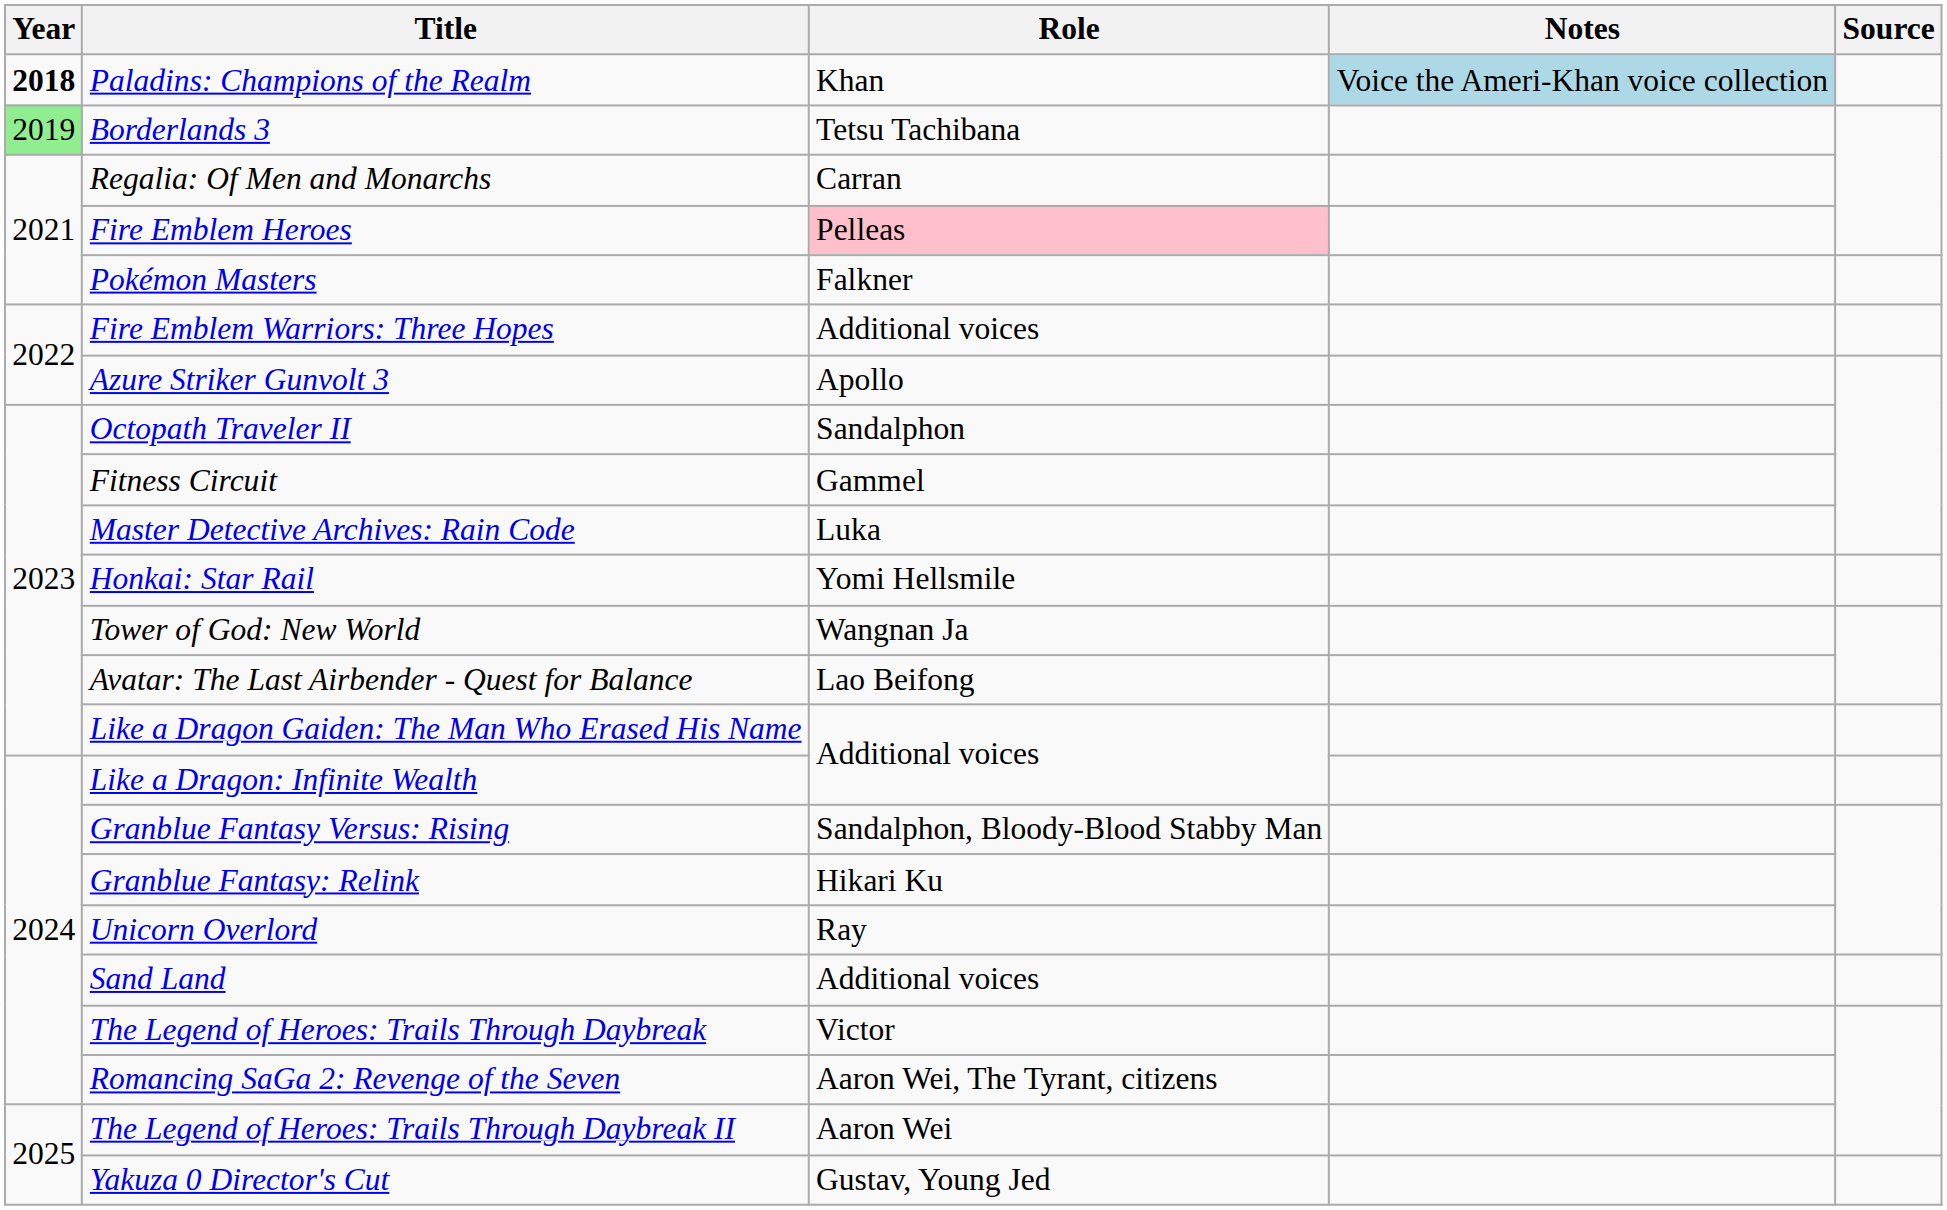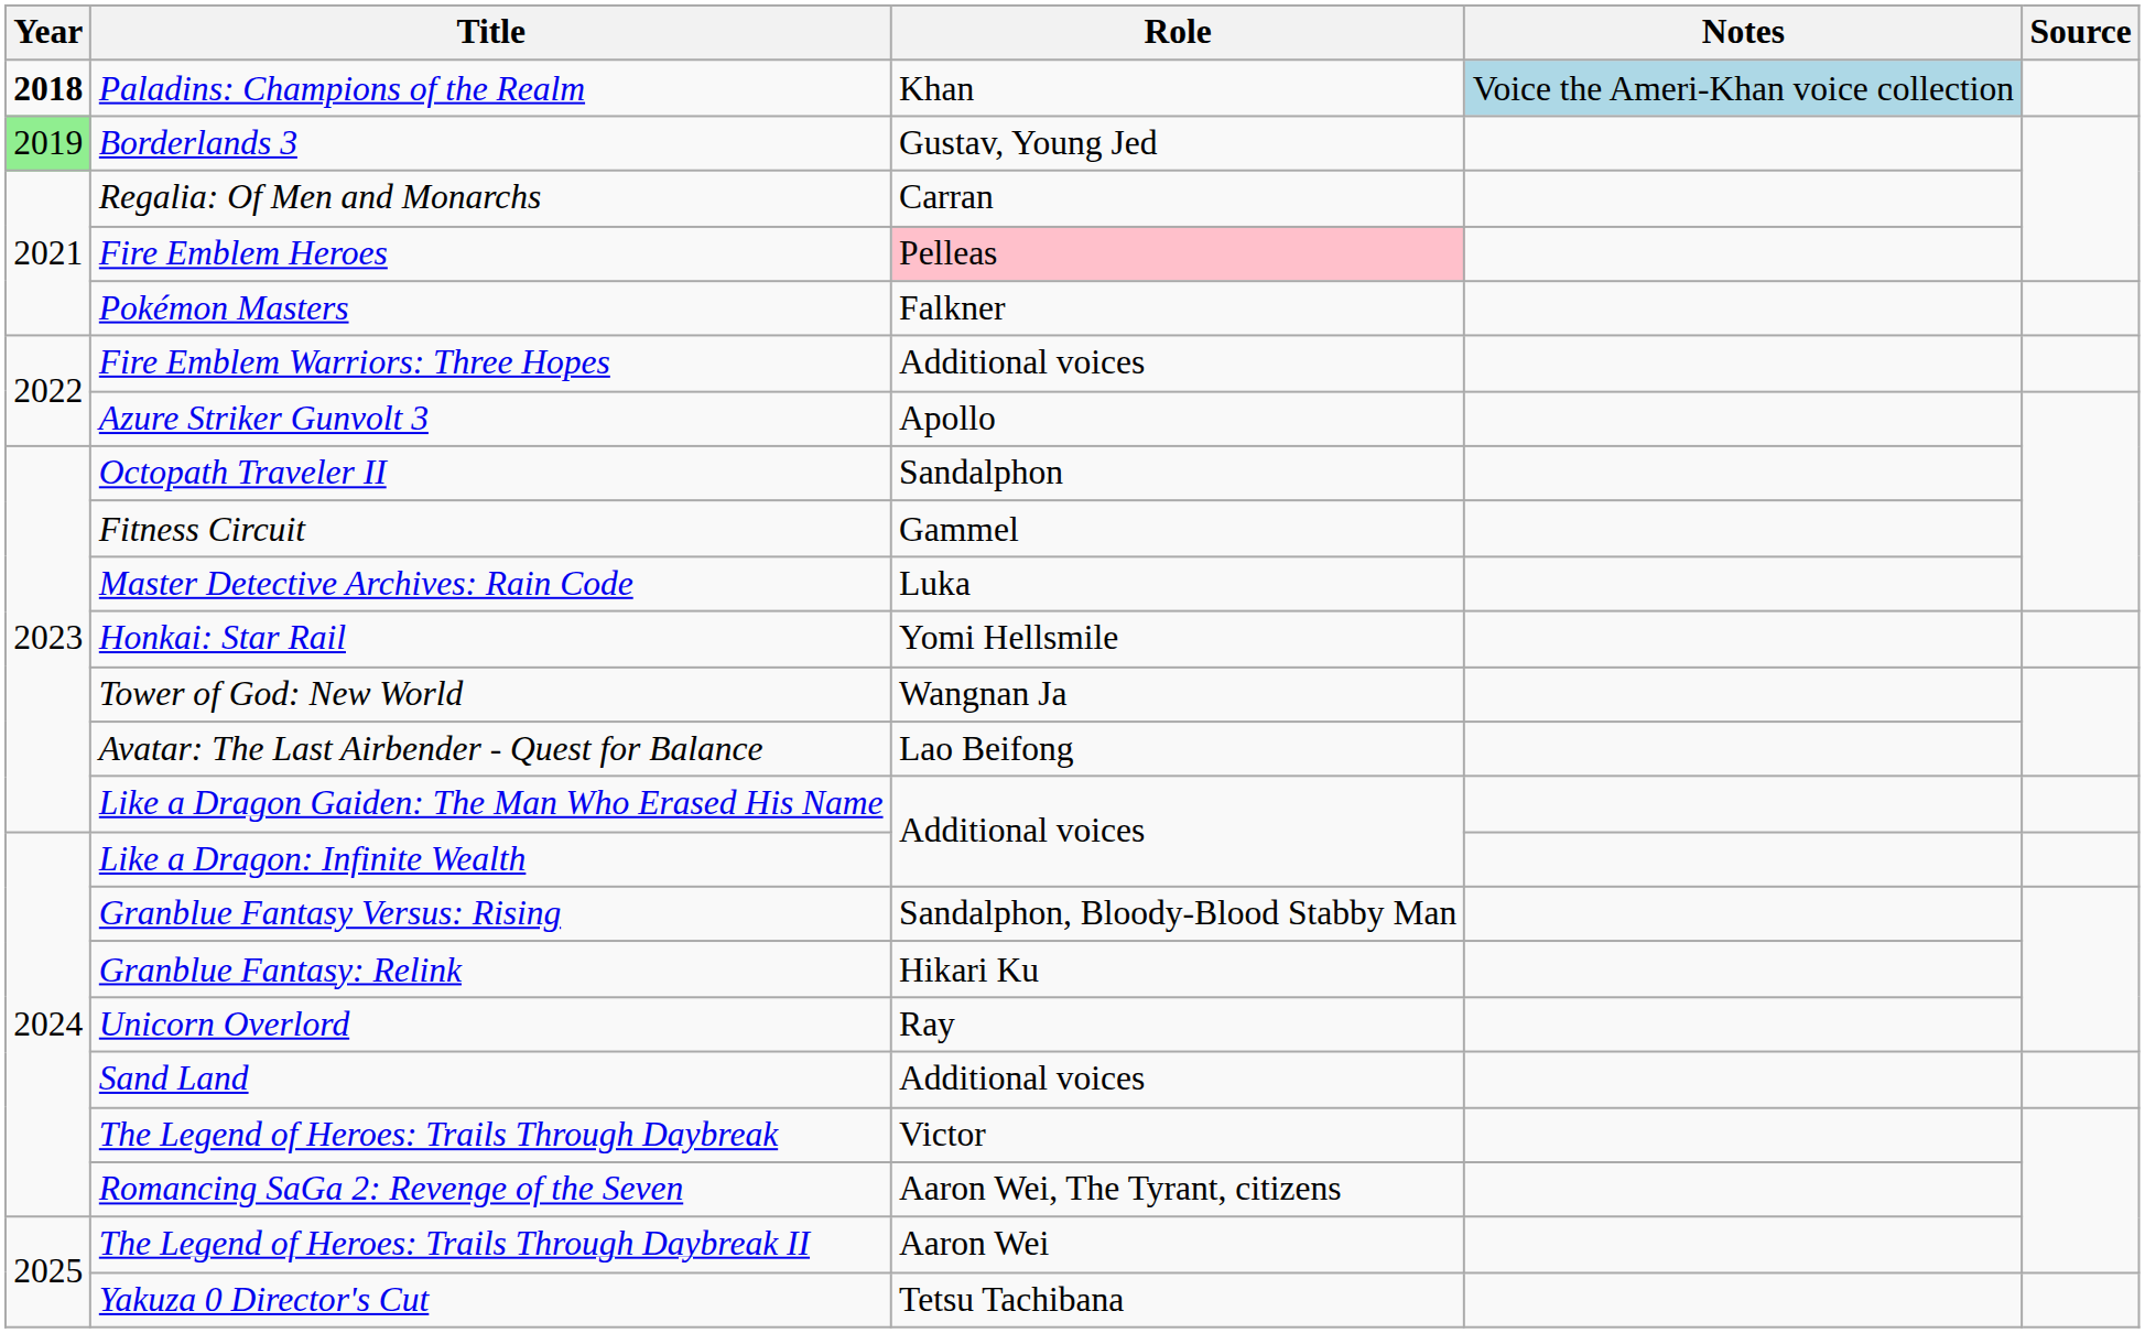Borderlands 3 | Role: Tetsu Tachibana -> Gustav, Young Jed
Yakuza 0 Director's Cut | Role: Gustav, Young Jed -> Tetsu Tachibana
